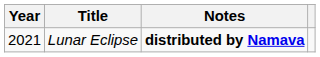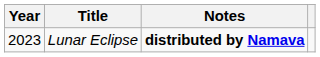Lunar Eclipse | Year: 2021 -> 2023
